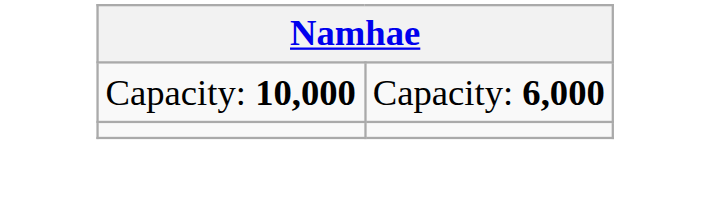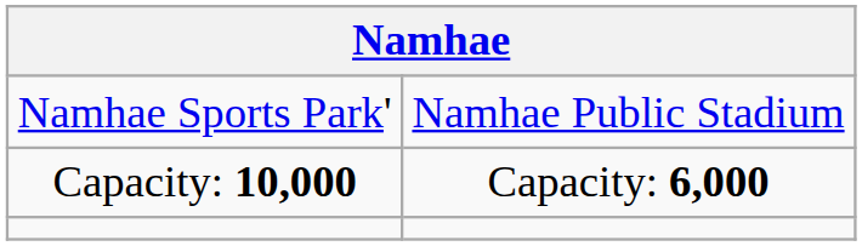+ row: Namhae Sports Park' | Namhae Public Stadium
